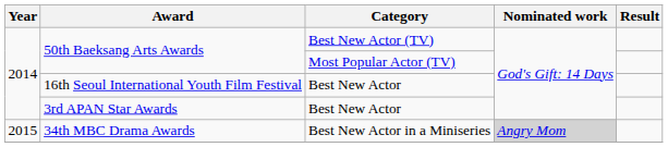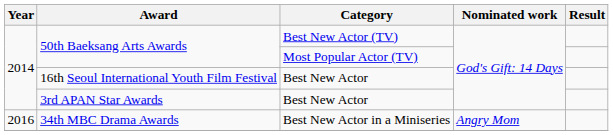34th MBC Drama Awards | Year: 2015 -> 2016
34th MBC Drama Awards | Nominated work: lightgrey background -> no background
